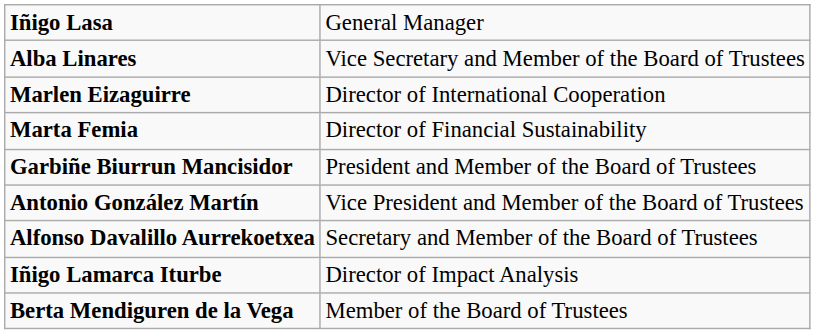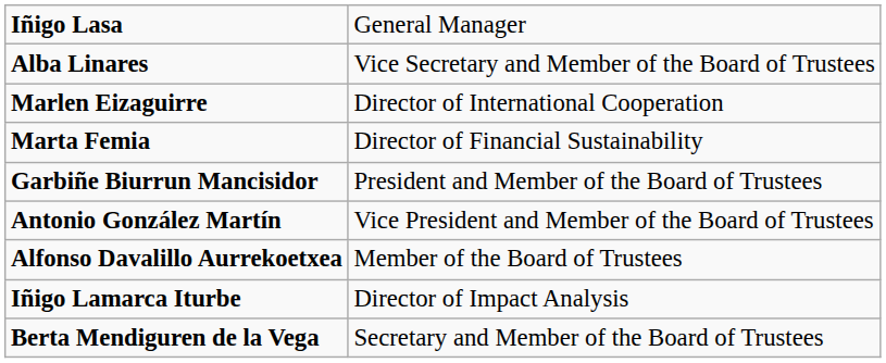Alfonso Davalillo Aurrekoetxea | column 2: Secretary and Member of the Board of Trustees -> Member of the Board of Trustees
Berta Mendiguren de la Vega | column 2: Member of the Board of Trustees -> Secretary and Member of the Board of Trustees
